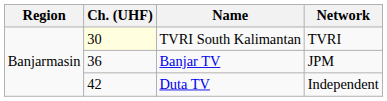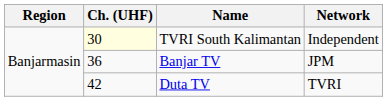TVRI South Kalimantan | Network: TVRI -> Independent
Duta TV | Network: Independent -> TVRI
